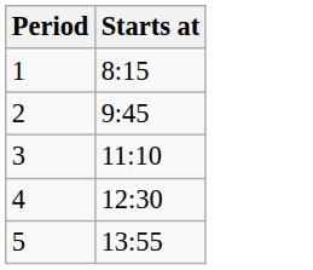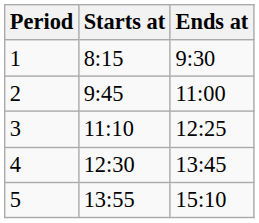+ column: Ends at | 9:30 | 11:00 | 12:25 | 13:45 | 15:10
